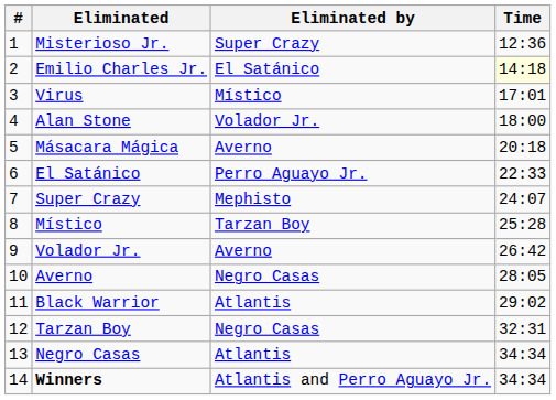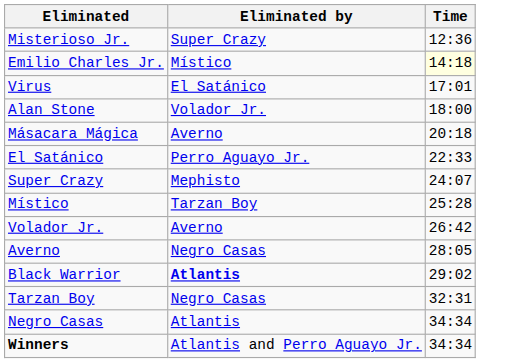- column: # | 1 | 2 | 3 | 4 | 5 | 6 | 7 | 8 | 9 | 10 | 11 | 12 | 13 | 14
Emilio Charles Jr. | Eliminated by: El Satánico -> Místico
Virus | Eliminated by: Místico -> El Satánico
Black Warrior | Eliminated by: normal -> bold
